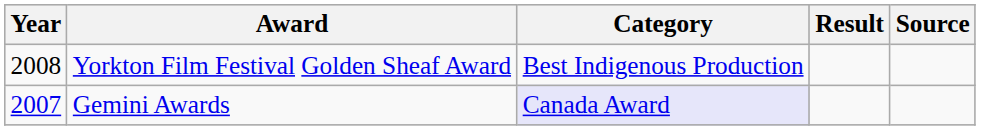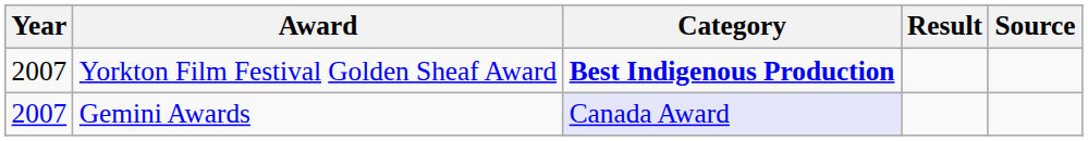Yorkton Film Festival Golden Sheaf Award | Year: 2008 -> 2007
Yorkton Film Festival Golden Sheaf Award | Category: normal -> bold
